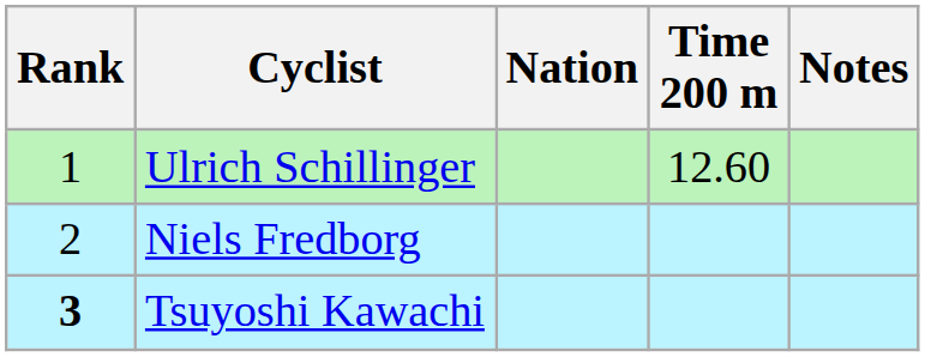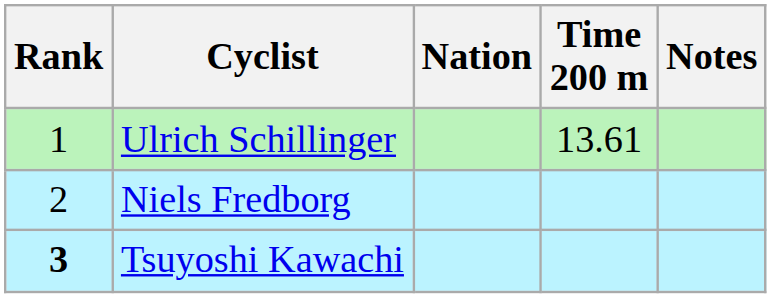Ulrich Schillinger | Time 200 m: 12.60 -> 13.61
